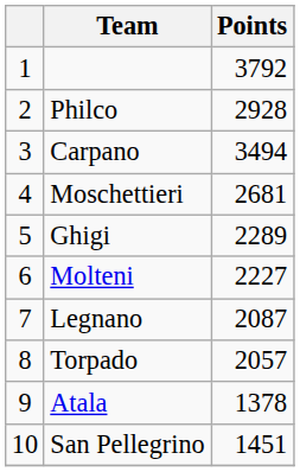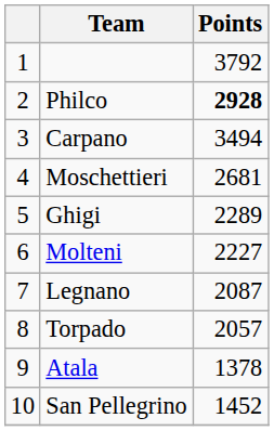Philco | Points: normal -> bold
San Pellegrino | Points: 1451 -> 1452
